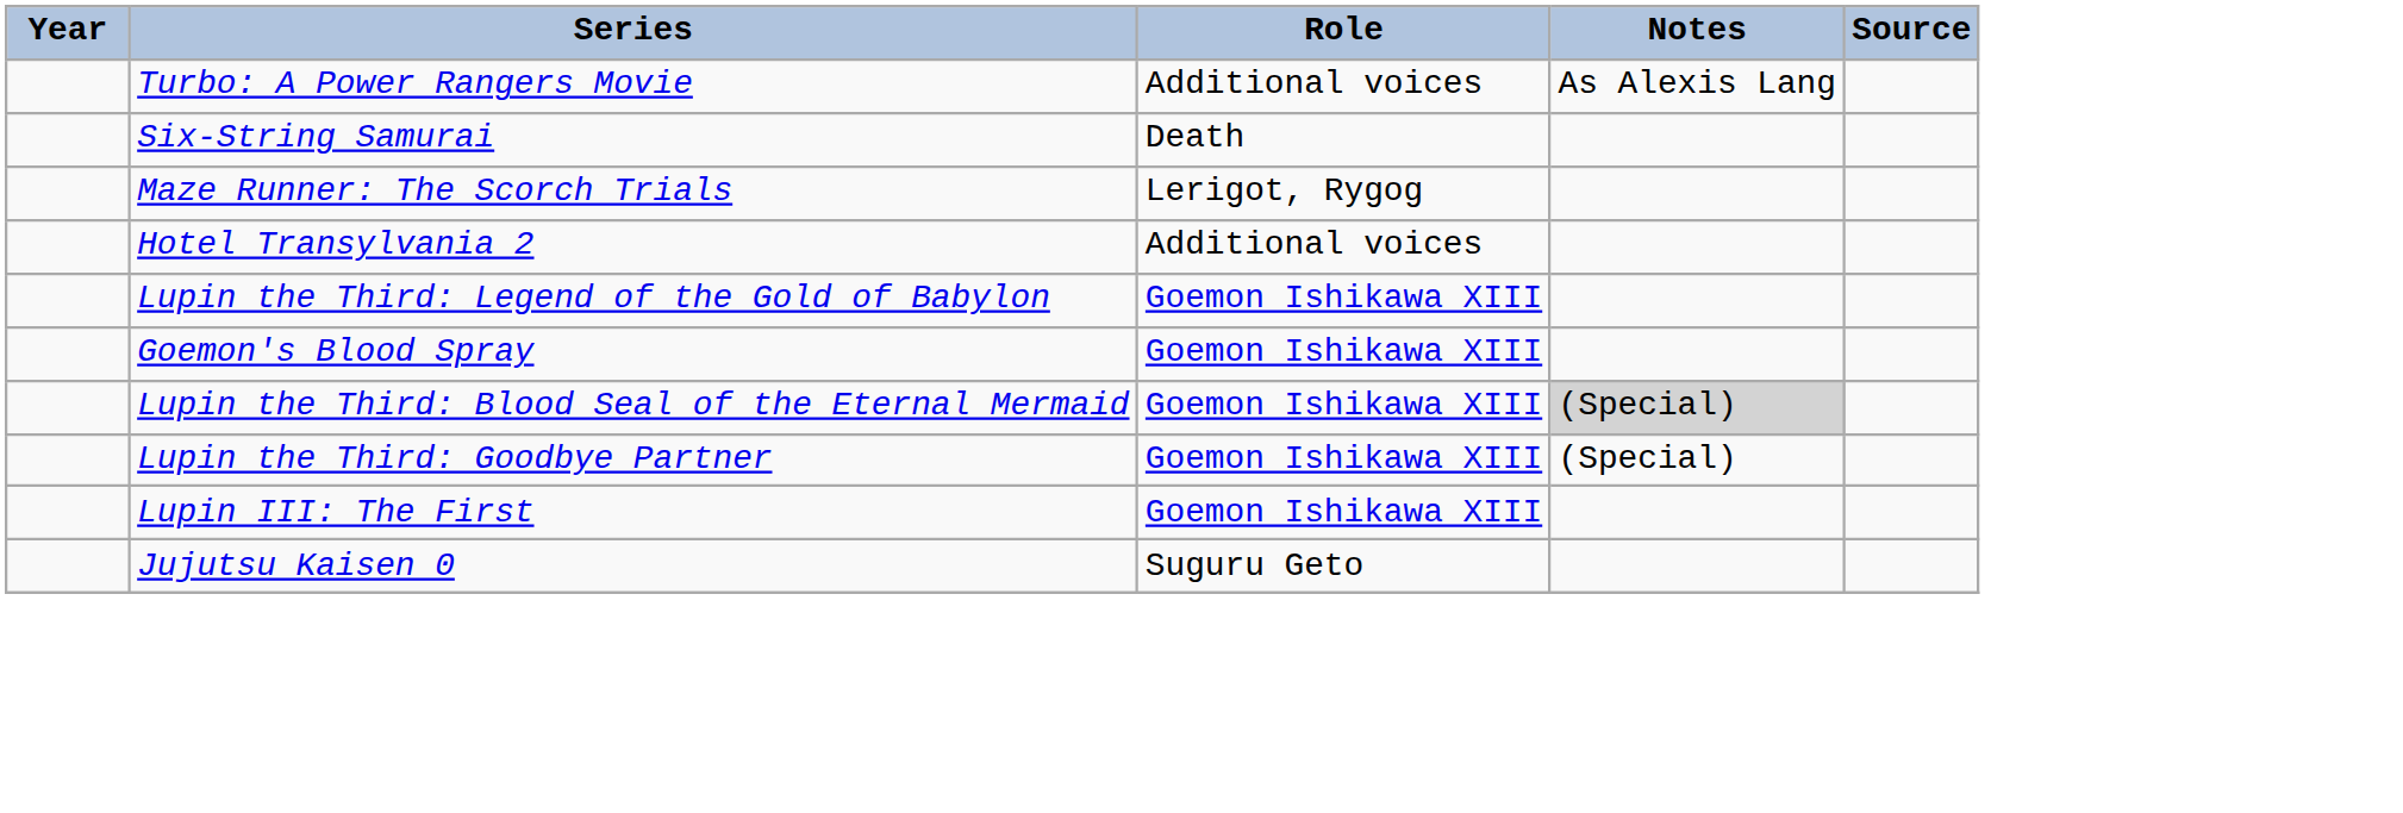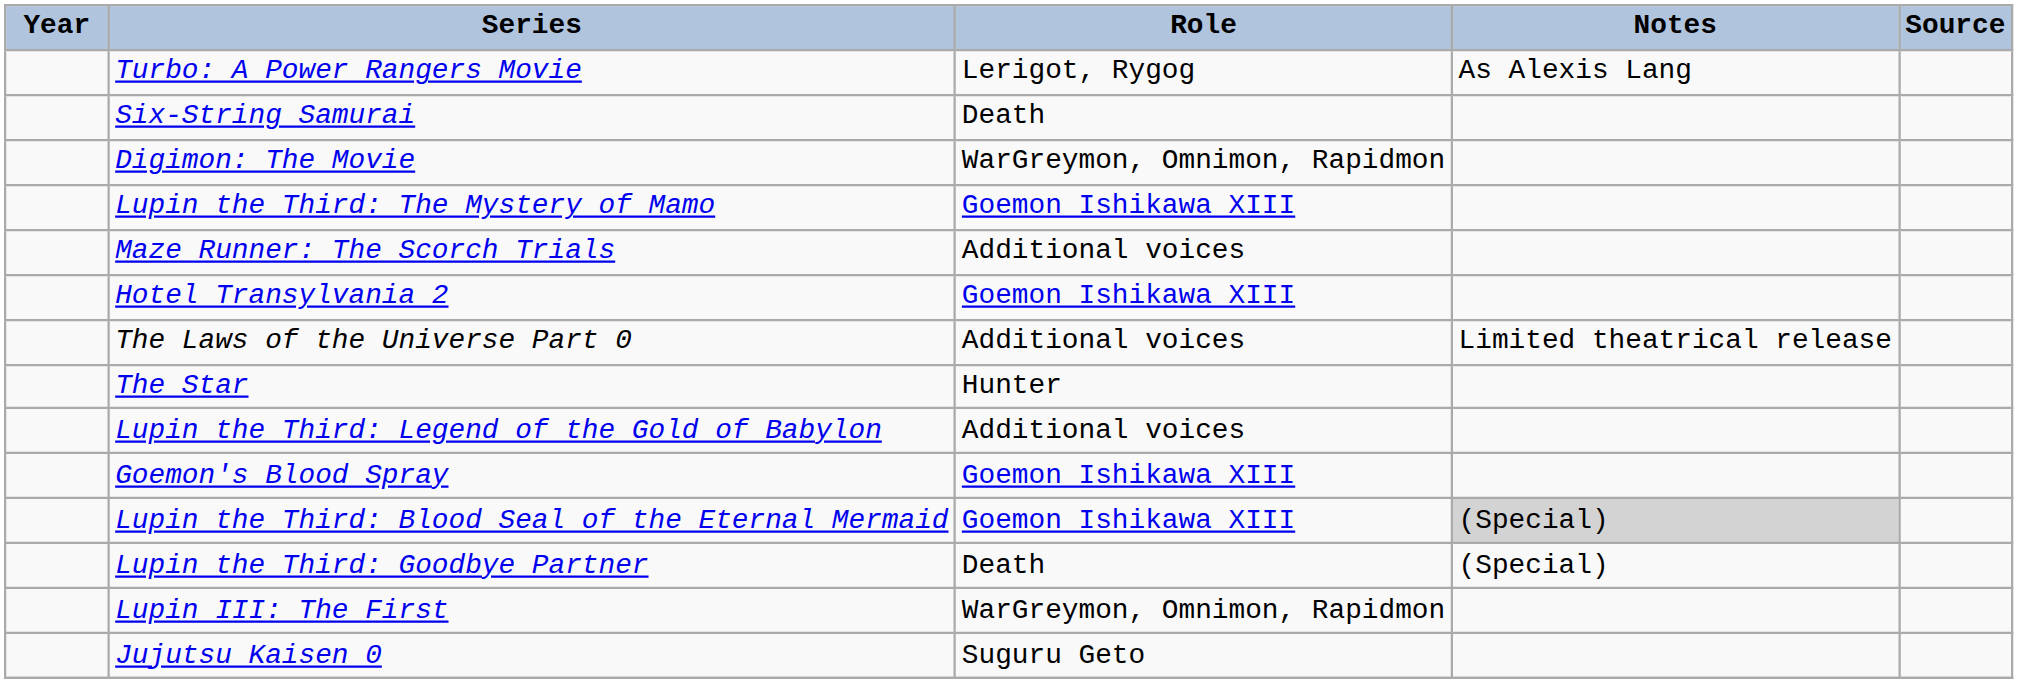Turbo: A Power Rangers Movie | Role: Additional voices -> Lerigot, Rygog
+ row: Digimon: The Movie | WarGreymon, Omnimon, Rapidmon
+ row: Lupin the Third: The Mystery of Mamo | Goemon Ishikawa XIII
Maze Runner: The Scorch Trials | Role: Lerigot, Rygog -> Additional voices
Hotel Transylvania 2 | Role: Additional voices -> Goemon Ishikawa XIII
+ row: The Laws of the Universe Part 0 | Additional voices | Limited theatrical release
+ row: The Star | Hunter
Lupin the Third: Legend of the Gold of Babylon | Role: Goemon Ishikawa XIII -> Additional voices
Lupin the Third: Goodbye Partner | Role: Goemon Ishikawa XIII -> Death
Lupin III: The First | Role: Goemon Ishikawa XIII -> WarGreymon, Omnimon, Rapidmon
